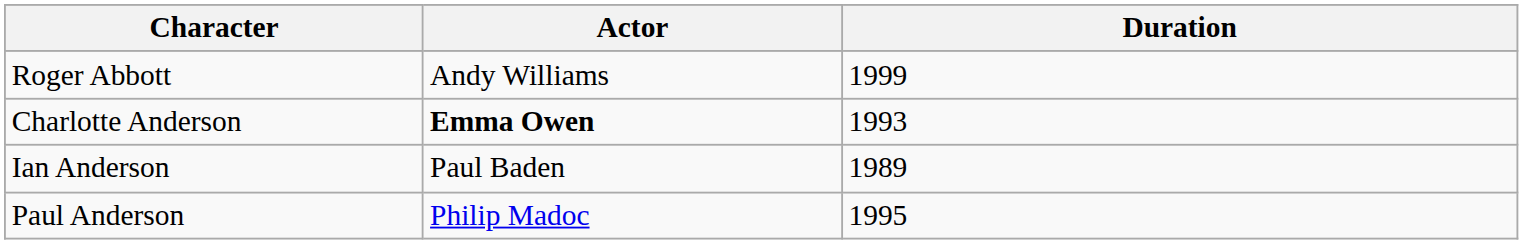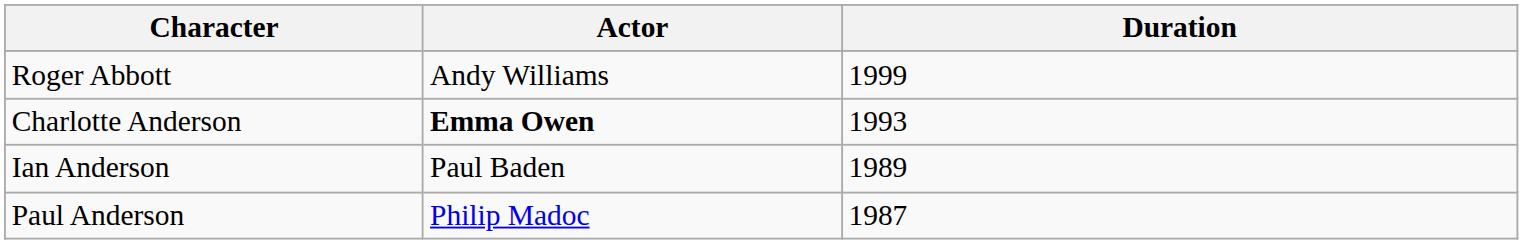Paul Anderson | Duration: 1995 -> 1987
